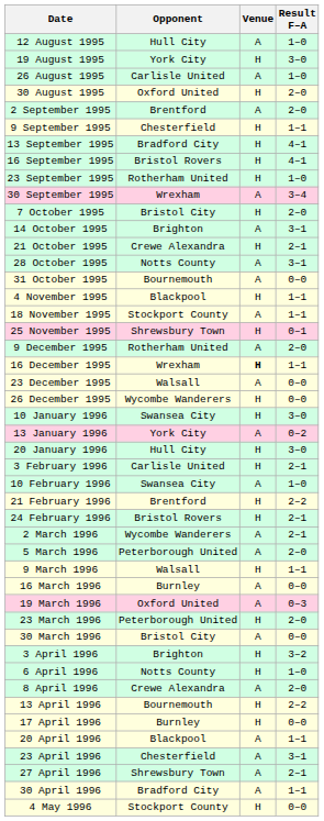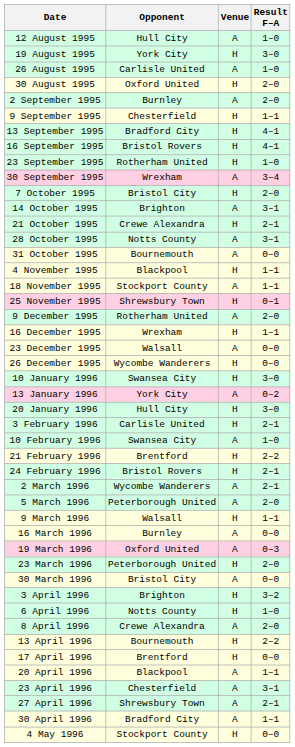2 September 1995 | Opponent: Brentford -> Burnley
16 December 1995 | Venue: bold -> normal
17 April 1996 | Opponent: Burnley -> Brentford
